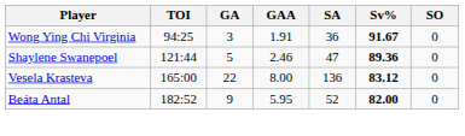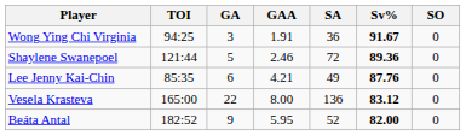Shaylene Swanepoel | SA: 47 -> 72
+ row: Lee Jenny Kai-Chin | 85:35 | 6 | 4.21 | 49 | 87.76 | 0
